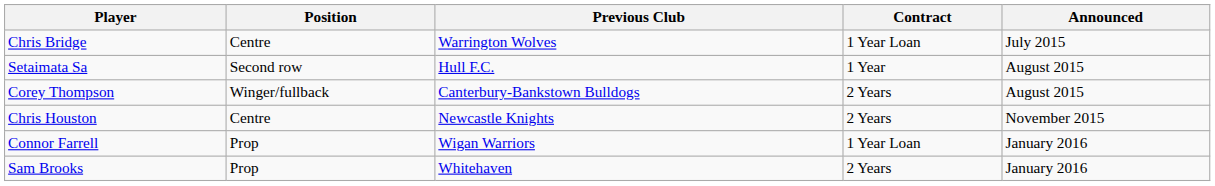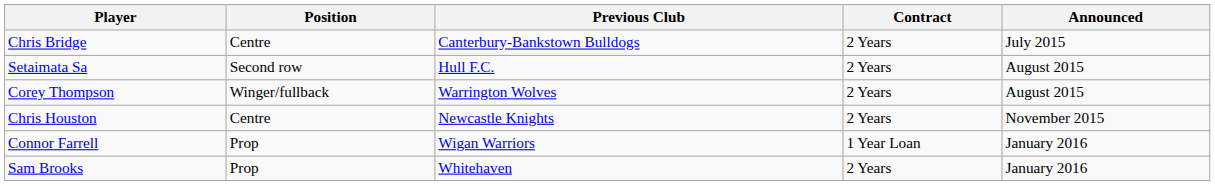Chris Bridge | Previous Club: Warrington Wolves -> Canterbury-Bankstown Bulldogs
Chris Bridge | Contract: 1 Year Loan -> 2 Years
Setaimata Sa | Contract: 1 Year -> 2 Years
Corey Thompson | Previous Club: Canterbury-Bankstown Bulldogs -> Warrington Wolves
